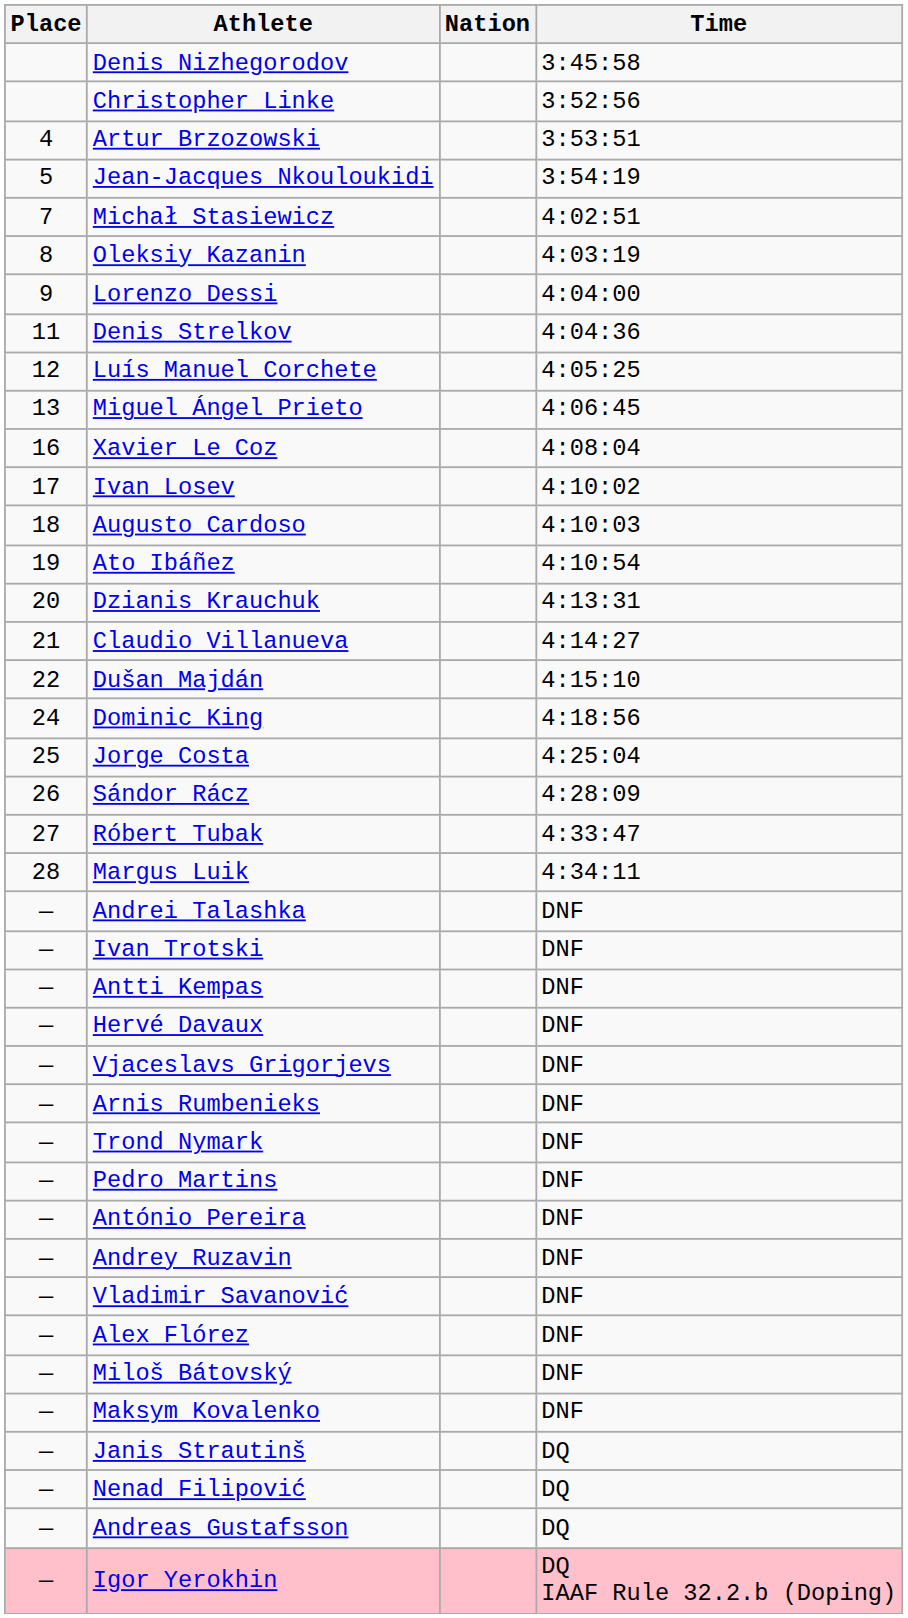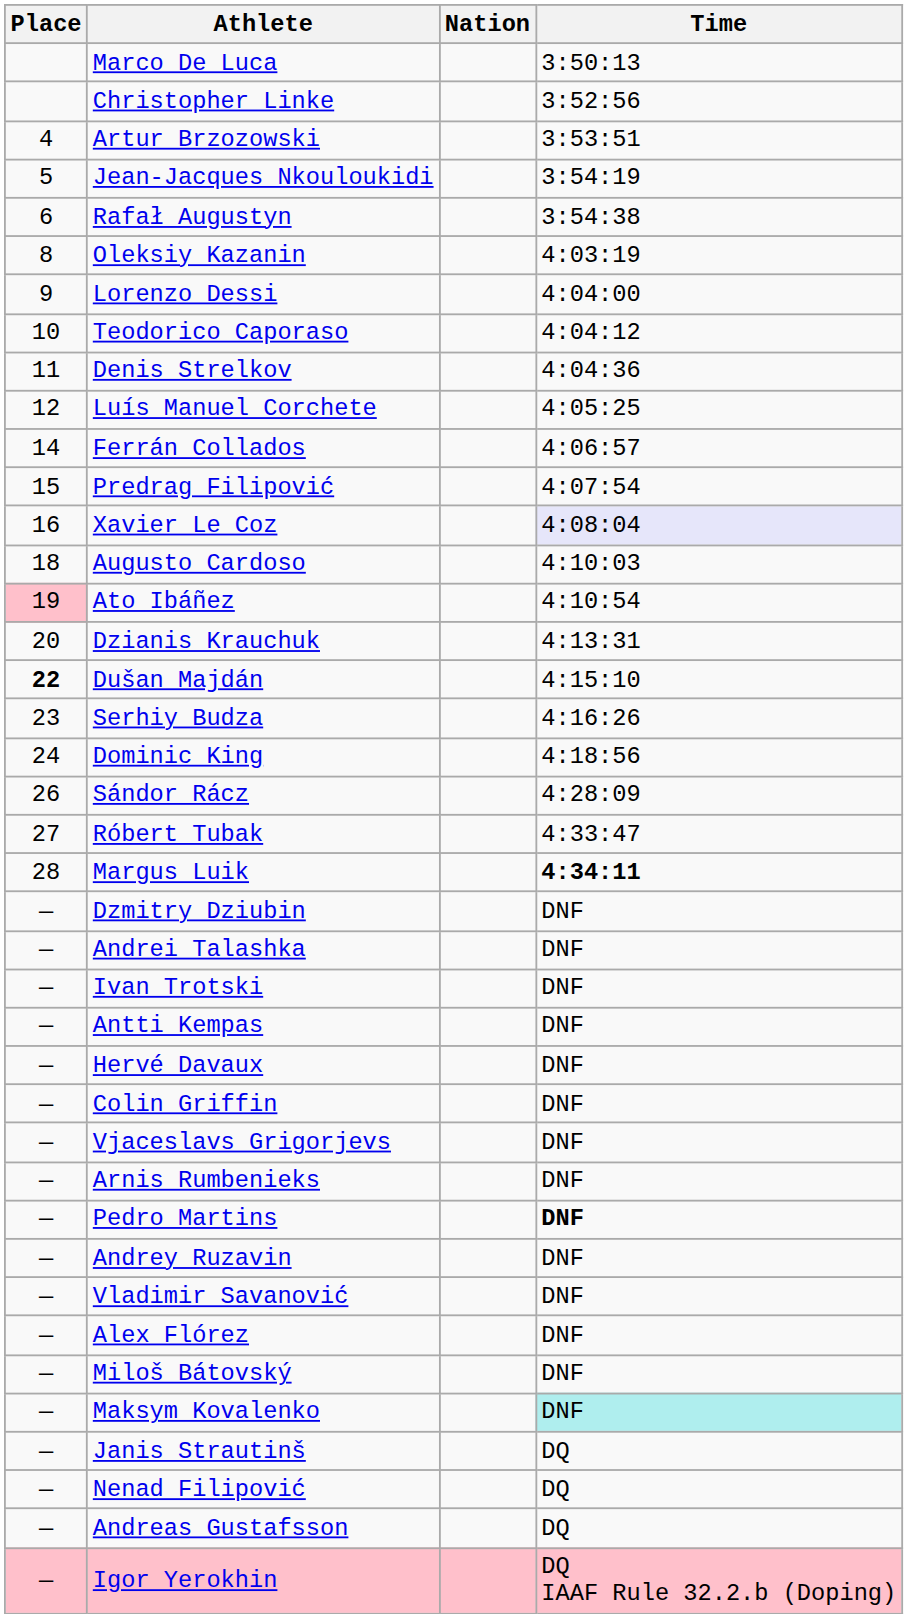- row: Denis Nizhegorodov | 3:45:58
+ row: Marco De Luca | 3:50:13
+ row: 6 | Rafał Augustyn | 3:54:38
- row: 7 | Michał Stasiewicz | 4:02:51
+ row: 10 | Teodorico Caporaso | 4:04:12
- row: 13 | Miguel Ángel Prieto | 4:06:45
+ row: 14 | Ferrán Collados | 4:06:57
+ row: 15 | Predrag Filipović | 4:07:54
Xavier Le Coz | Time: no background -> lavender background
- row: 17 | Ivan Losev | 4:10:02
Ato Ibáñez | Place: no background -> pink background
- row: 21 | Claudio Villanueva | 4:14:27
Dušan Majdán | Place: normal -> bold
+ row: 23 | Serhiy Budza | 4:16:26
- row: 25 | Jorge Costa | 4:25:04
Margus Luik | Time: normal -> bold
+ row: — | Dzmitry Dziubin | DNF
+ row: — | Colin Griffin | DNF
- row: — | Trond Nymark | DNF
Pedro Martins | Time: normal -> bold
- row: — | António Pereira | DNF
Maksym Kovalenko | Time: no background -> paleturquoise background
